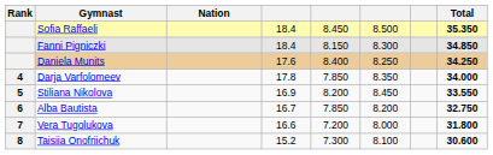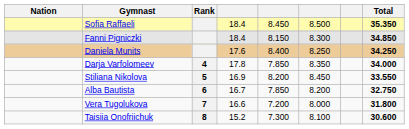columns swapped: Rank <-> Nation
